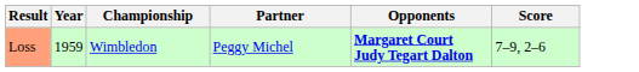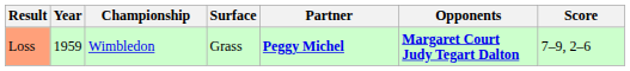+ column: Surface | Grass
Loss | Partner: normal -> bold
